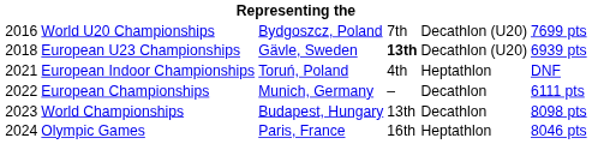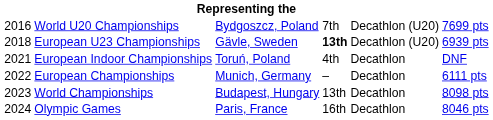European Indoor Championships | column 5: Heptathlon -> Decathlon
Olympic Games | column 5: Heptathlon -> Decathlon
